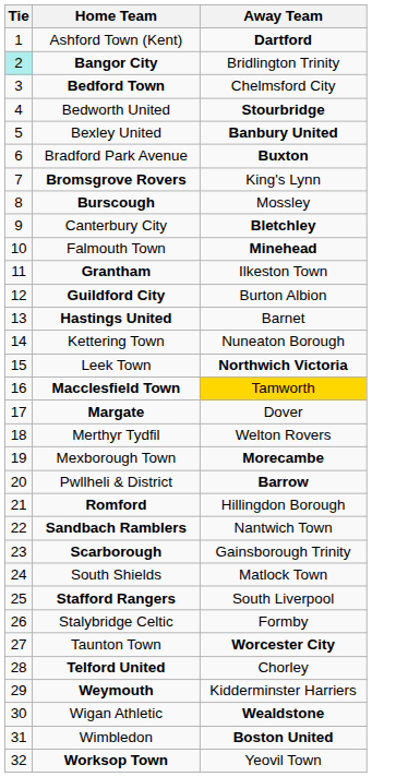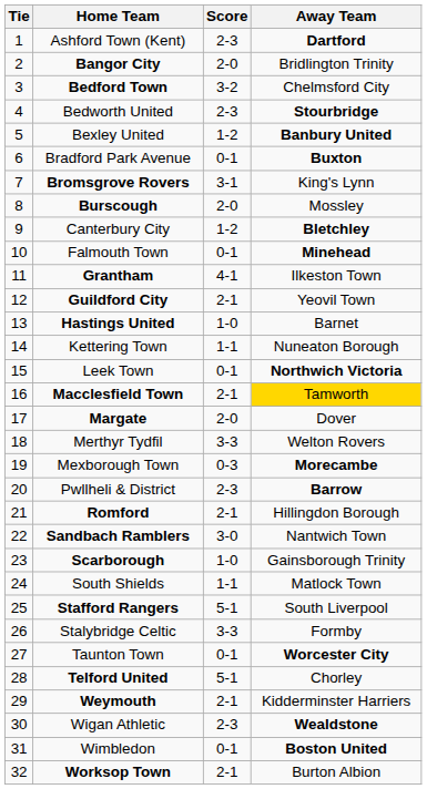+ column: Score | 2-3 | 2-0 | 3-2 | 2-3 | 1-2 | 0-1 | 3-1 | 2-0 | 1-2 | 0-1 | 4-1 | 2-1 | 1-0 | 1-1 | 0-1 | 2-1 | 2-0 | 3-3 | 0-3 | 2-3 | 2-1 | 3-0 | 1-0 | 1-1 | 5-1 | 3-3 | 0-1 | 5-1 | 2-1 | 2-3 | 0-1 | 2-1
Bangor City | Tie: paleturquoise background -> no background
Guildford City | Away Team: Burton Albion -> Yeovil Town
Worksop Town | Away Team: Yeovil Town -> Burton Albion
